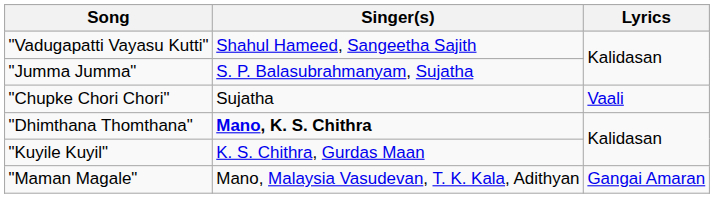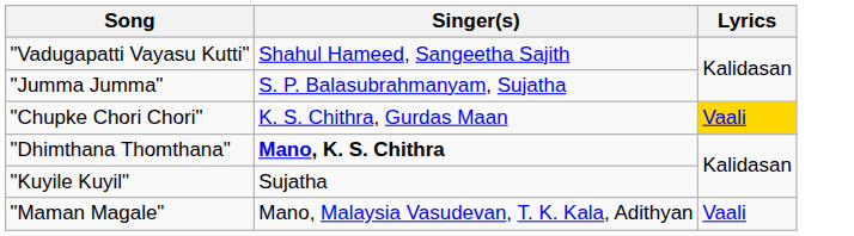"Chupke Chori Chori" | Singer(s): Sujatha -> K. S. Chithra, Gurdas Maan
"Chupke Chori Chori" | Lyrics: no background -> gold background
"Kuyile Kuyil" | Singer(s): K. S. Chithra, Gurdas Maan -> Sujatha
"Maman Magale" | Lyrics: Gangai Amaran -> Vaali
